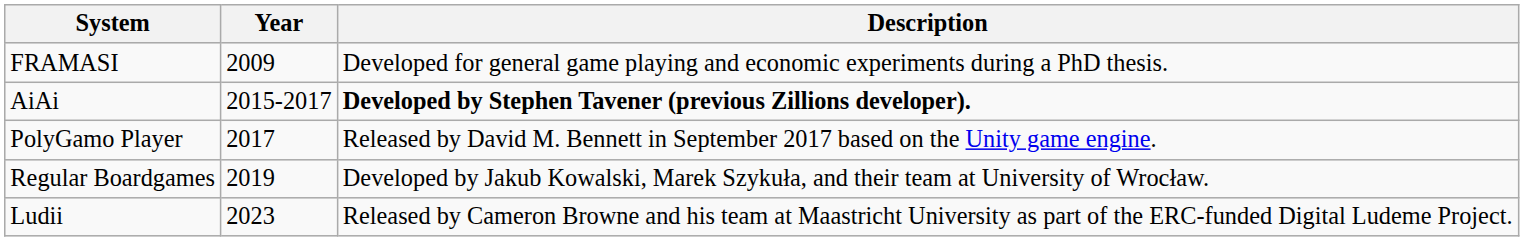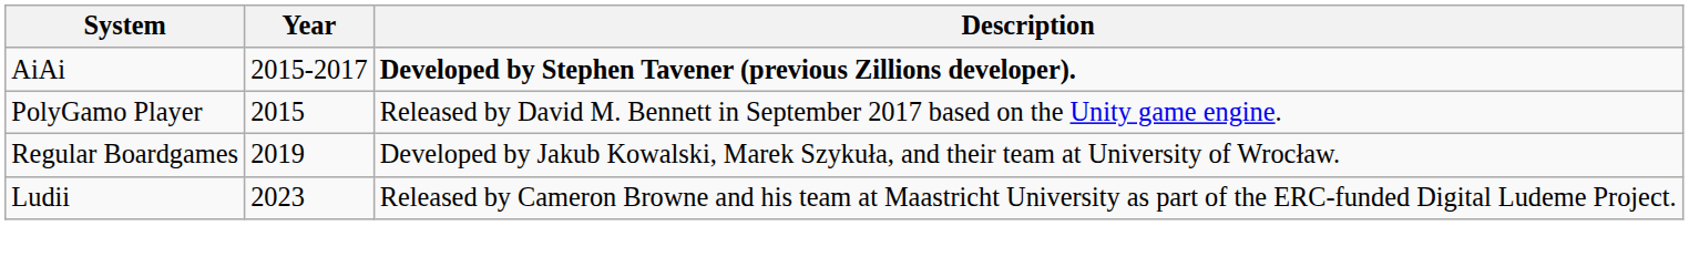- row: FRAMASI | 2009 | Developed for general game playing and economic experiments during a PhD thesis.
PolyGamo Player | Year: 2017 -> 2015
